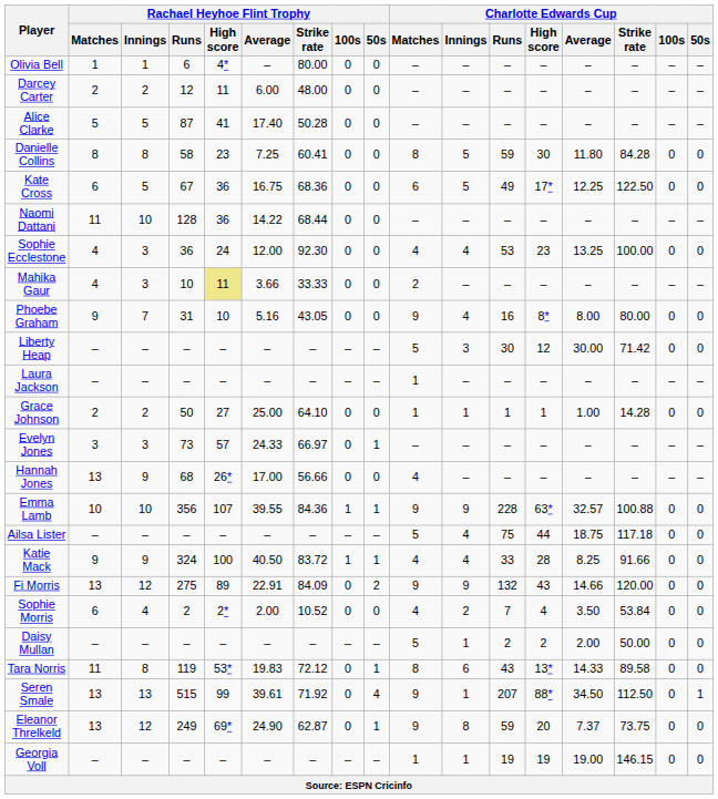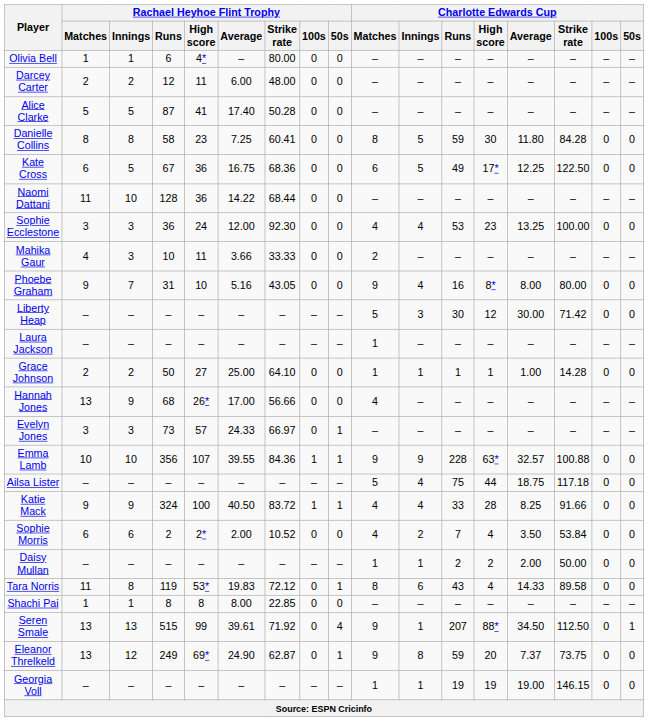Sophie Ecclestone | Rachael Heyhoe Flint Trophy / Matches: 4 -> 3
Mahika Gaur | Rachael Heyhoe Flint Trophy / High score: khaki background -> no background
rows swapped: Evelyn Jones <-> Hannah Jones
- row: Fi Morris | 13 | 12 | 275 | 89 | 22.91 | 84.09 | 0 | 2 | 9 | 9 | 132 | 43 | 14.66 | 120.00 | 0 | 0
Sophie Morris | Rachael Heyhoe Flint Trophy / Innings: 4 -> 6
Daisy Mullan | Charlotte Edwards Cup / Matches: 5 -> 1
Tara Norris | Charlotte Edwards Cup / High score: 13* -> 4
+ row: Shachi Pai | 1 | 1 | 8 | 8 | 8.00 | 22.85 | 0 | 0 | – | – | – | – | – | – | – | –
